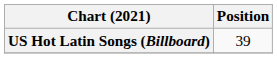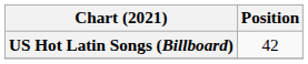US Hot Latin Songs (Billboard) | Position: 39 -> 42
